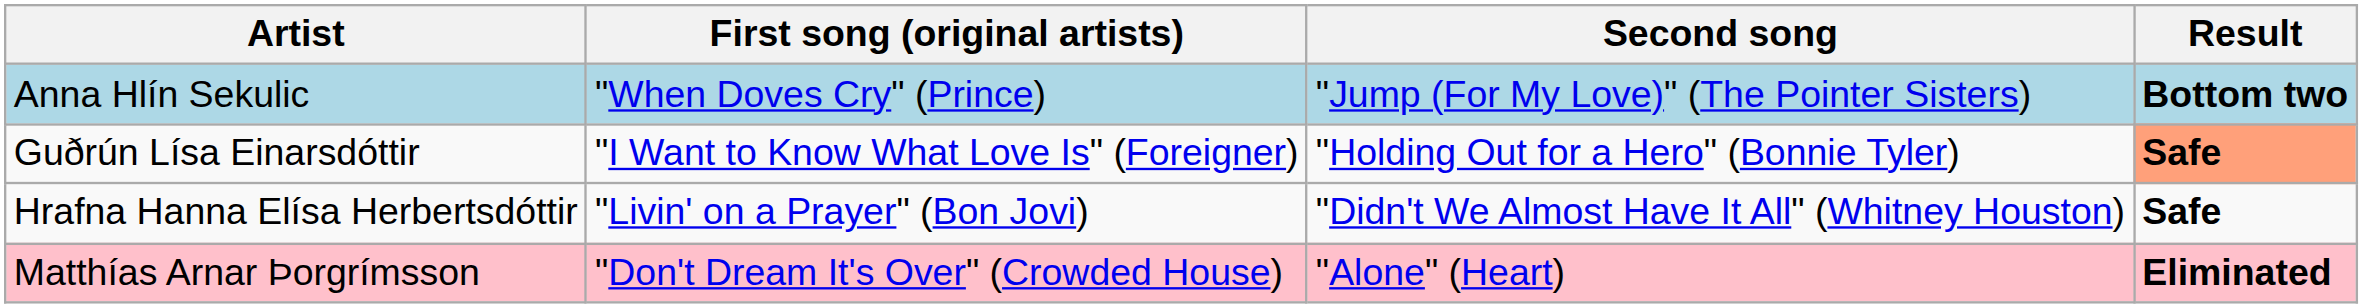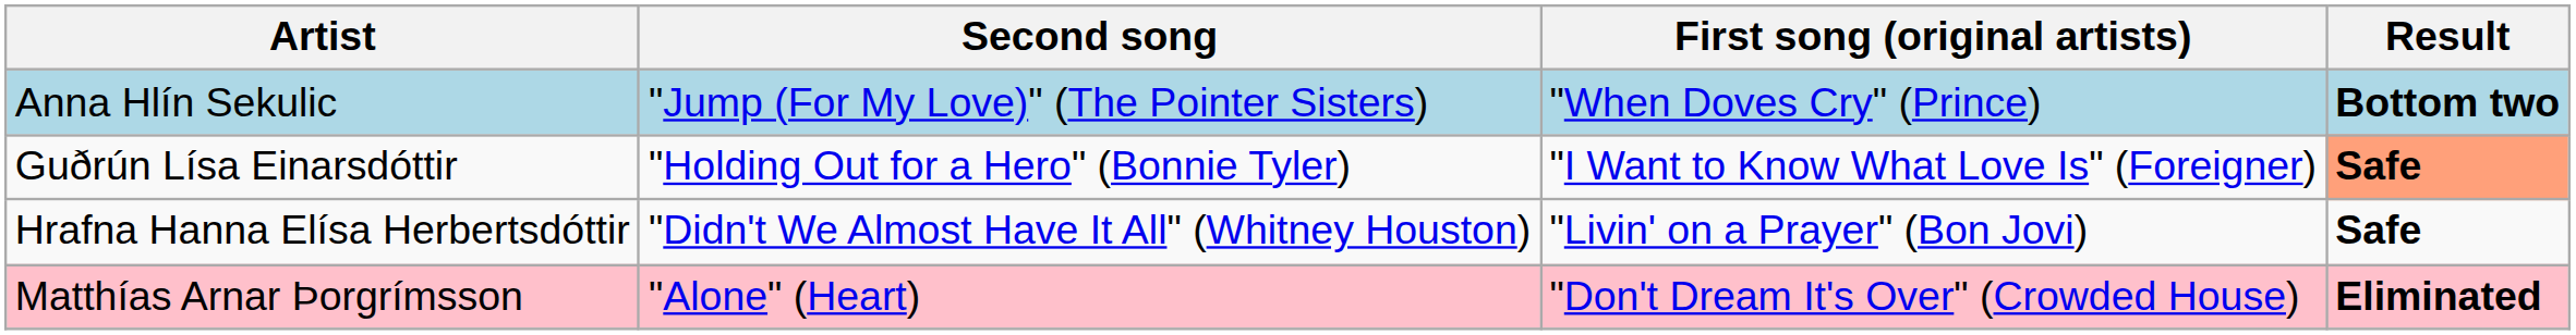columns swapped: First song (original artists) <-> Second song
